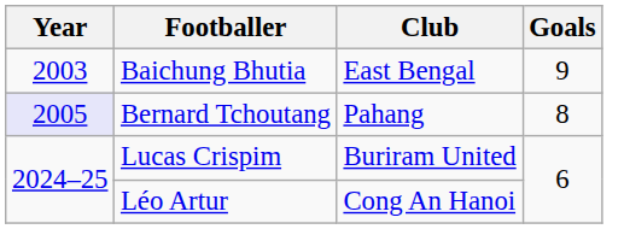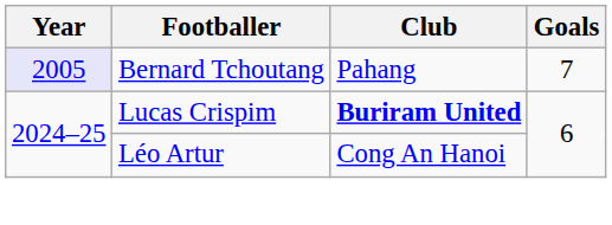- row: 2003 | Baichung Bhutia | East Bengal | 9
Bernard Tchoutang | Goals: 8 -> 7
Lucas Crispim | Club: normal -> bold
